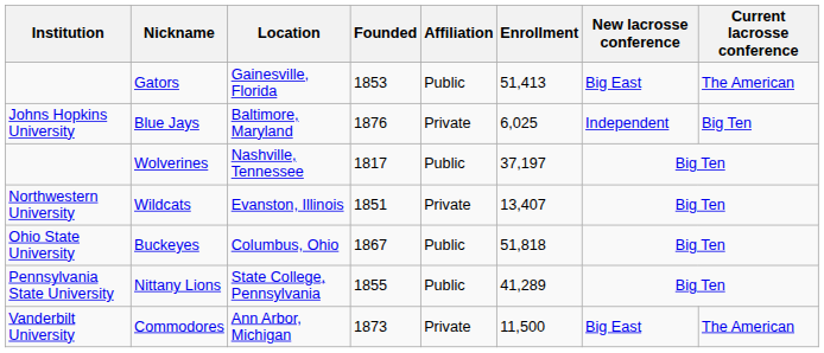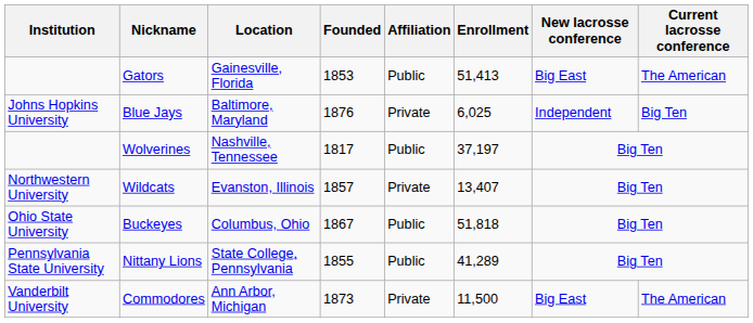Wildcats | Founded: 1851 -> 1857
